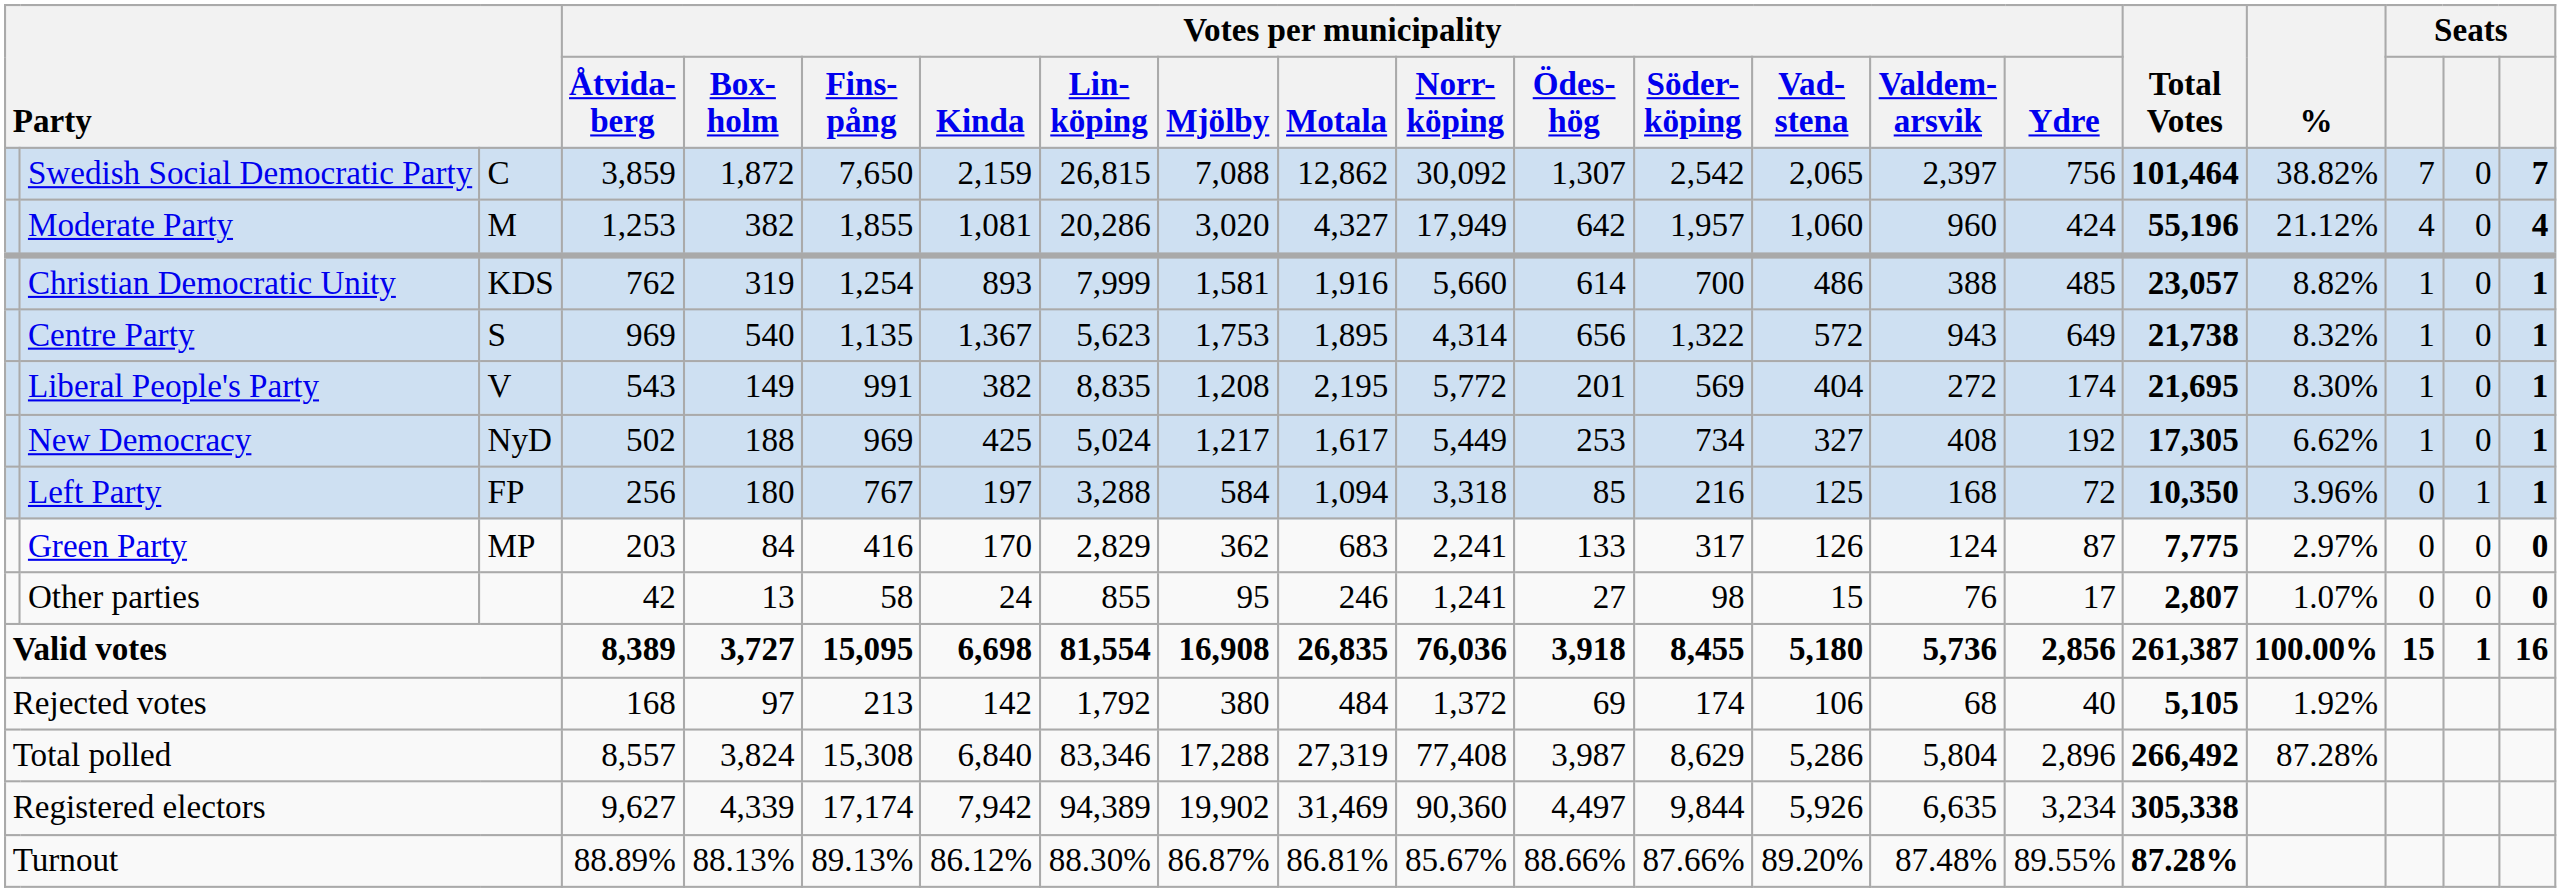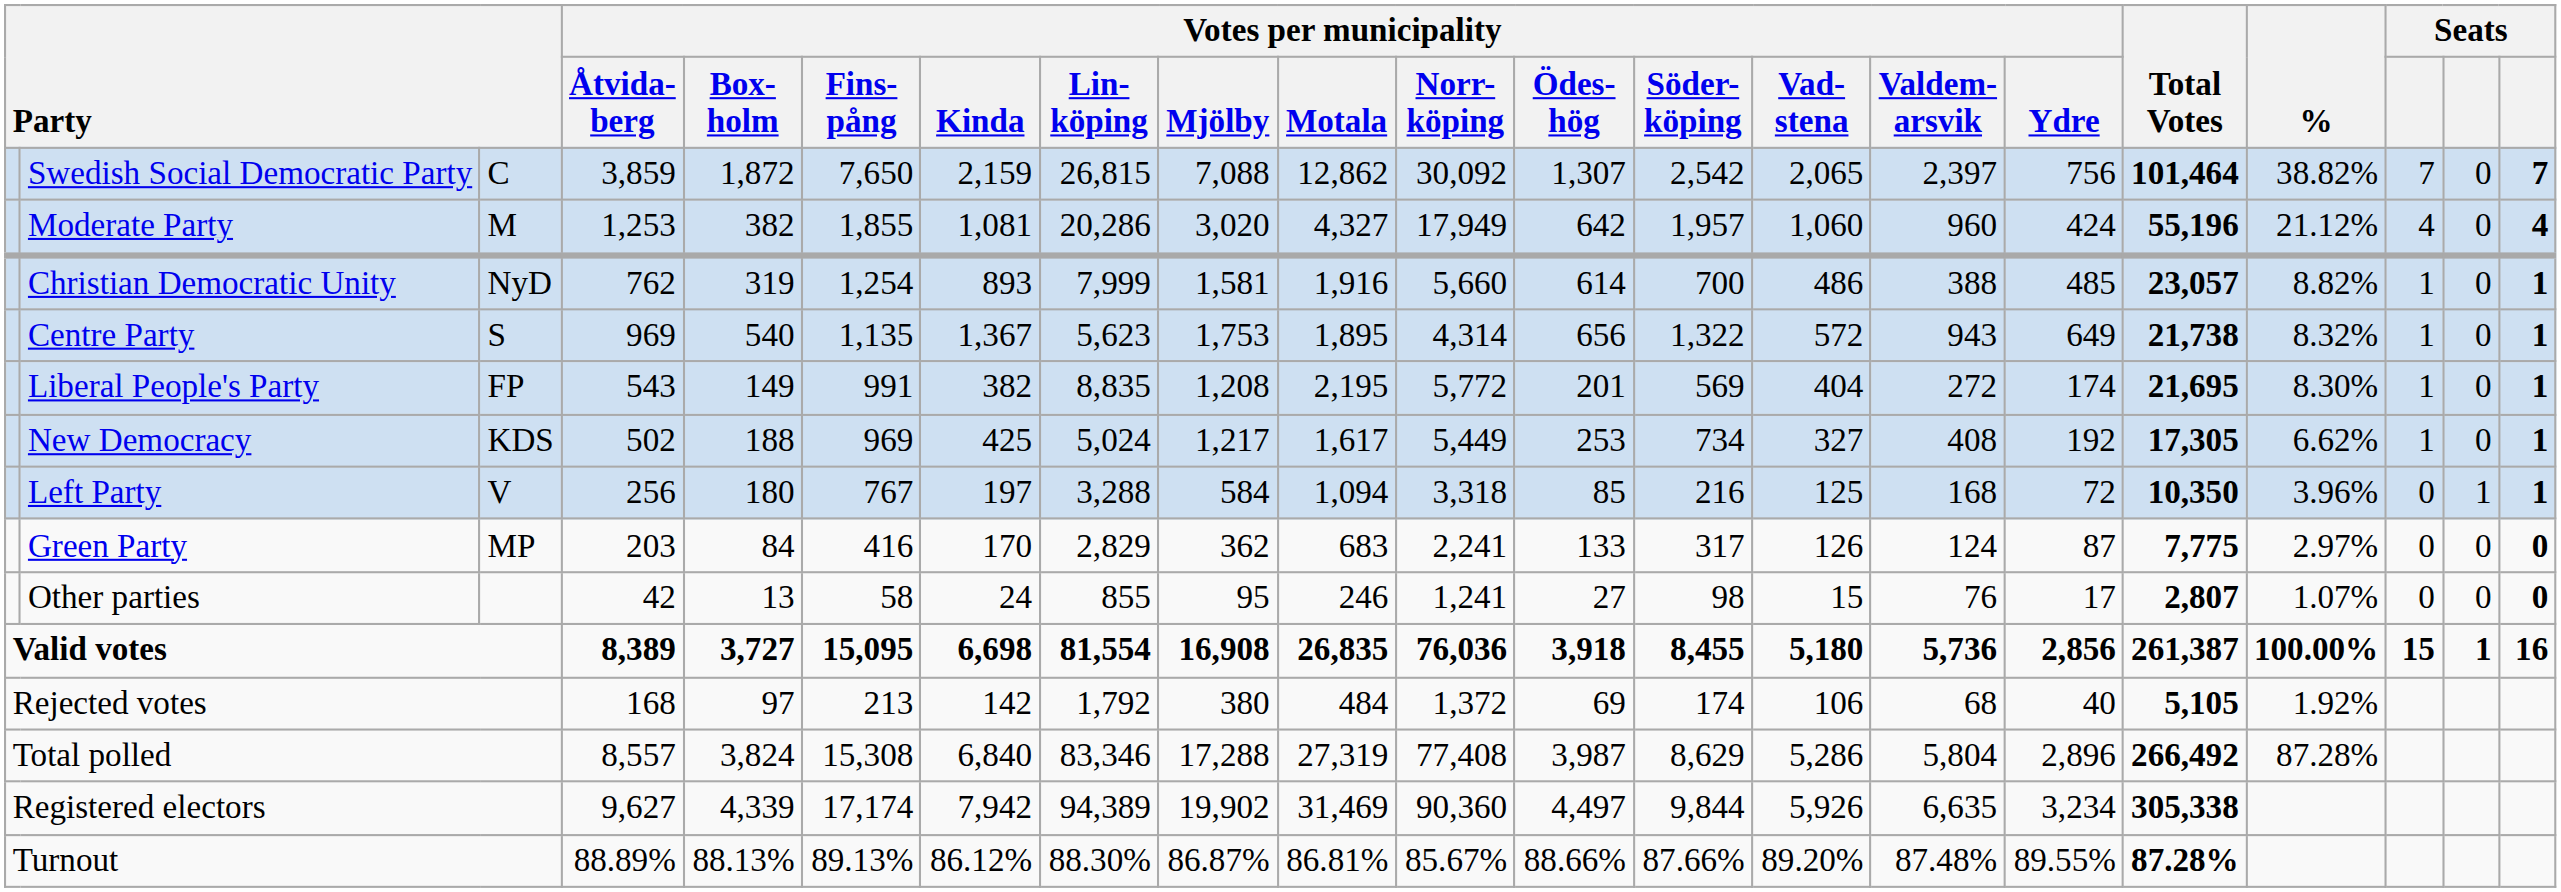Christian Democratic Unity | column 3: KDS -> NyD
Liberal People's Party | column 3: V -> FP
New Democracy | column 3: NyD -> KDS
Left Party | column 3: FP -> V
